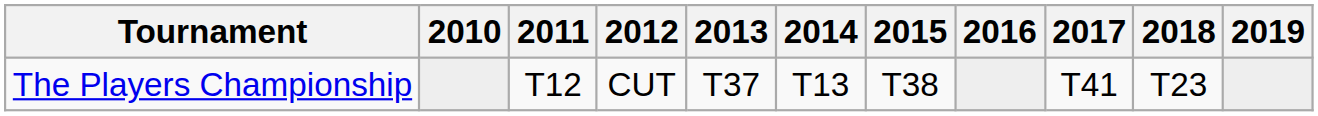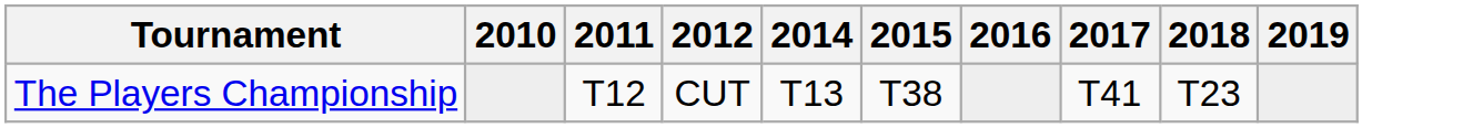- column: 2013 | T37
